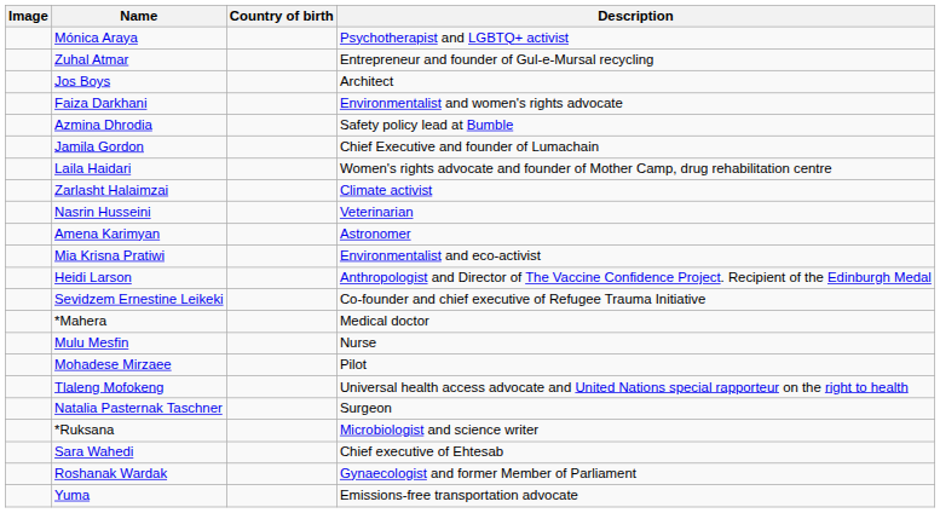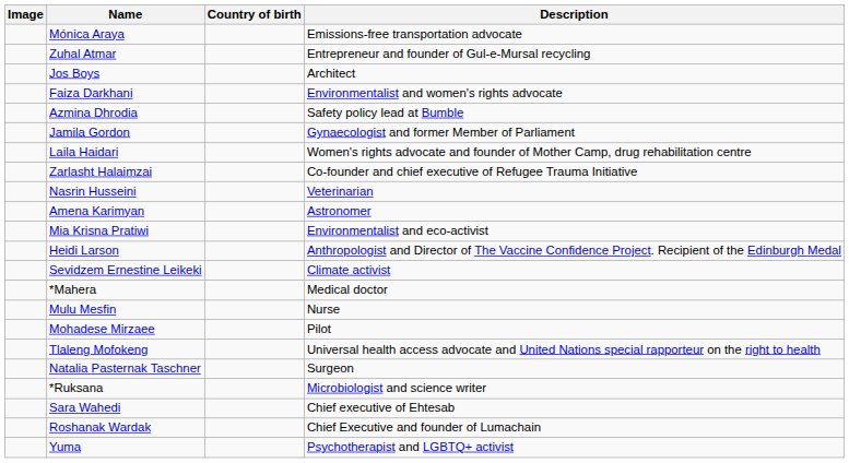Mónica Araya | Description: Psychotherapist and LGBTQ+ activist -> Emissions-free transportation advocate
Jamila Gordon | Description: Chief Executive and founder of Lumachain -> Gynaecologist and former Member of Parliament
Zarlasht Halaimzai | Description: Climate activist -> Co-founder and chief executive of Refugee Trauma Initiative
Sevidzem Ernestine Leikeki | Description: Co-founder and chief executive of Refugee Trauma Initiative -> Climate activist
Roshanak Wardak | Description: Gynaecologist and former Member of Parliament -> Chief Executive and founder of Lumachain
Yuma | Description: Emissions-free transportation advocate -> Psychotherapist and LGBTQ+ activist
